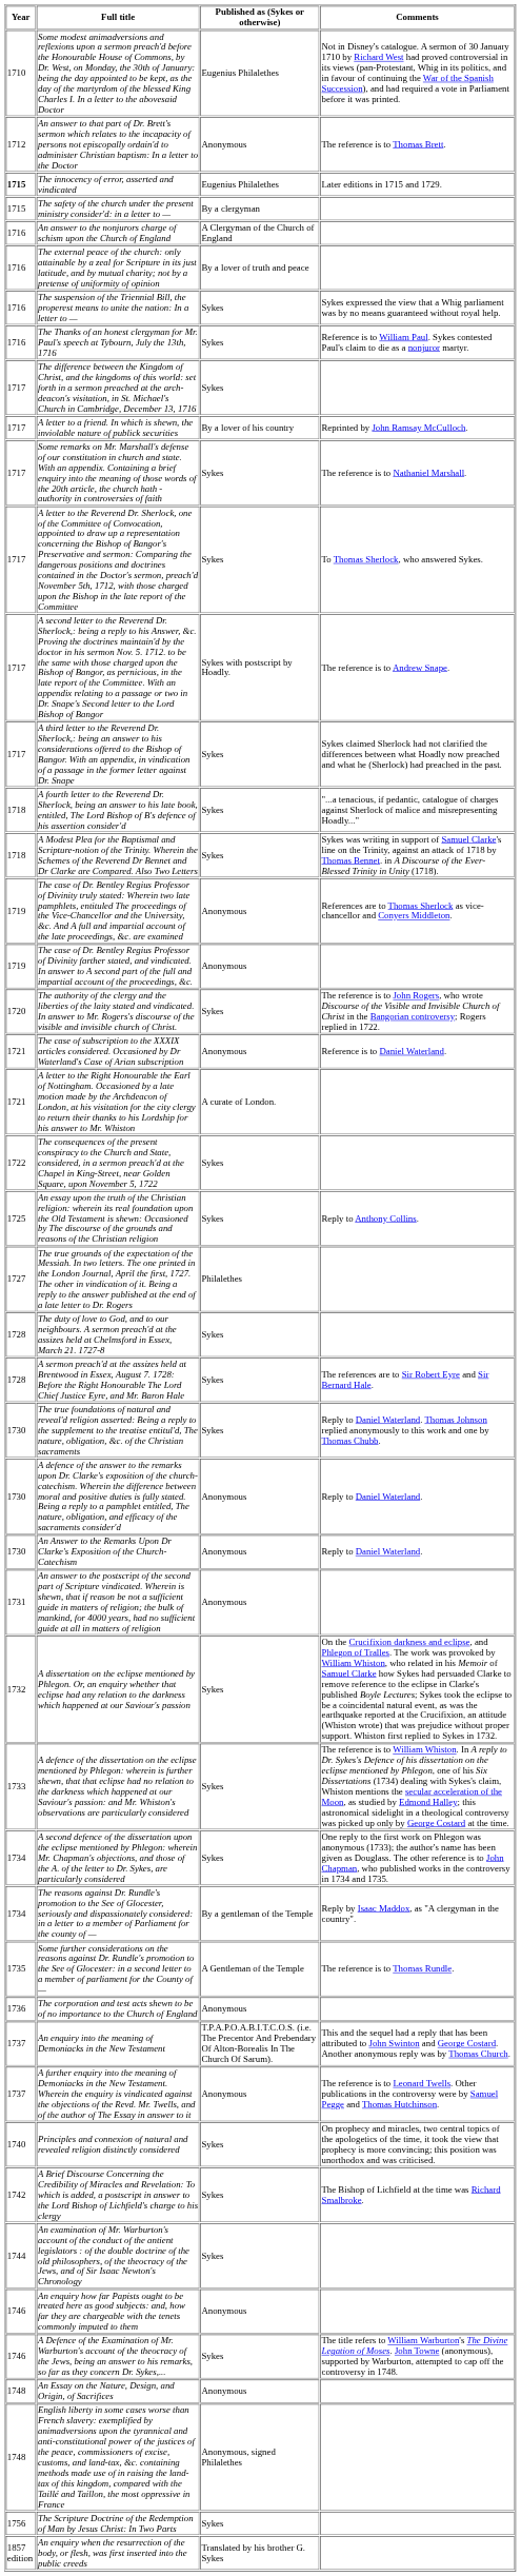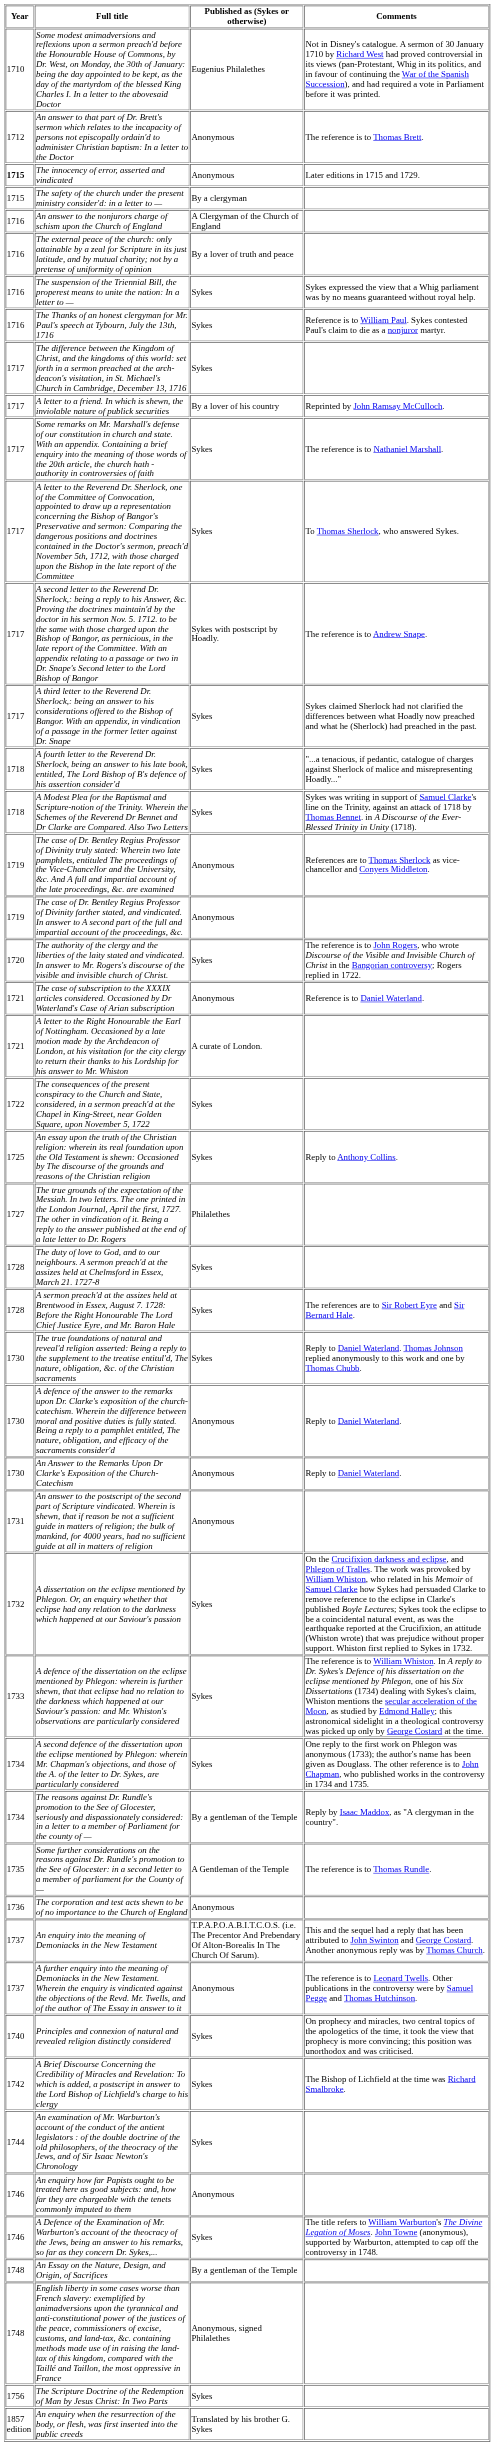The innocency of error, asserted and vindicated | Published as (Sykes or otherwise): Eugenius Philalethes -> Anonymous
An Essay on the Nature, Design, and Origin, of Sacrifices | Published as (Sykes or otherwise): Anonymous -> By a gentleman of the Temple
